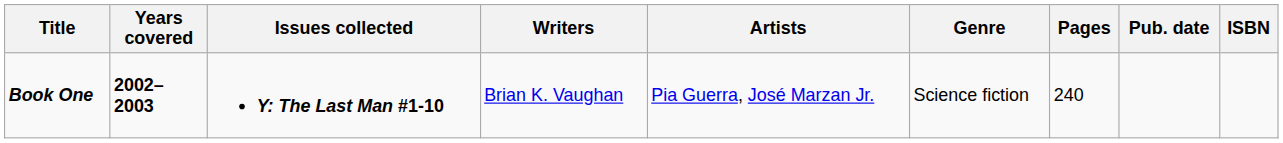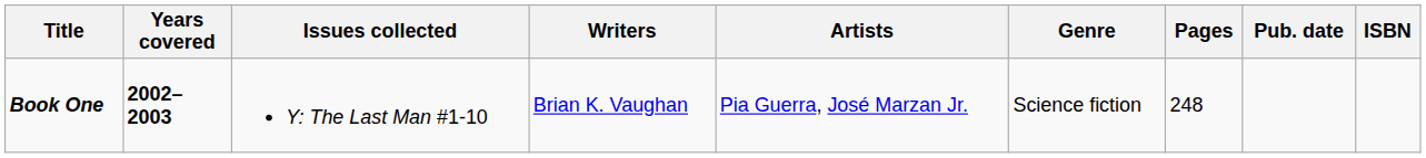Book One | Issues collected: bold -> normal
Book One | Pages: 240 -> 248
